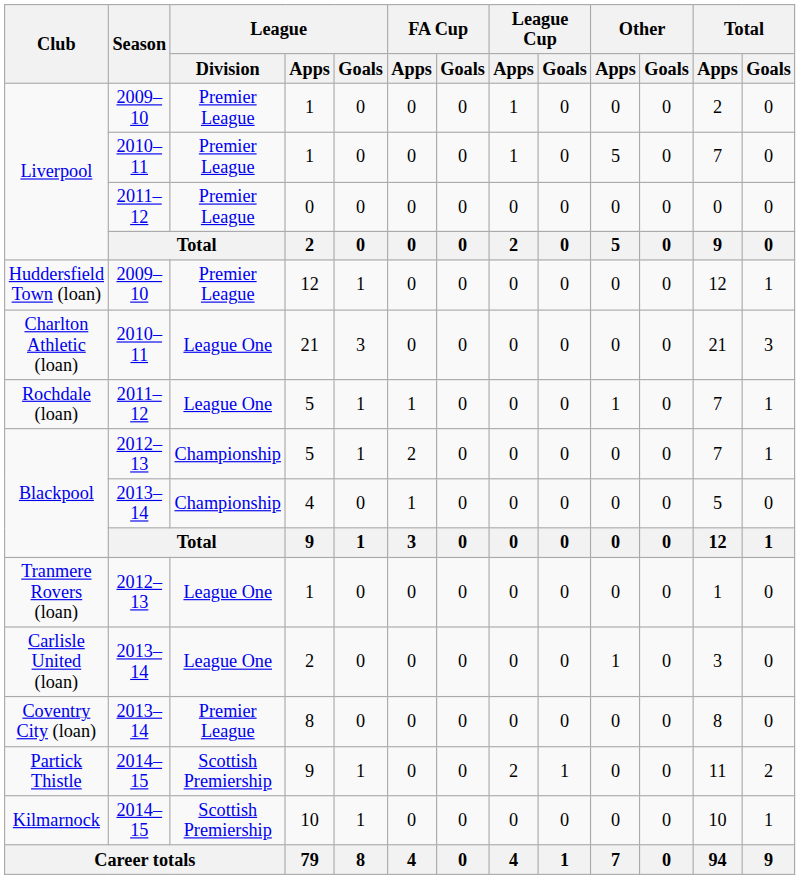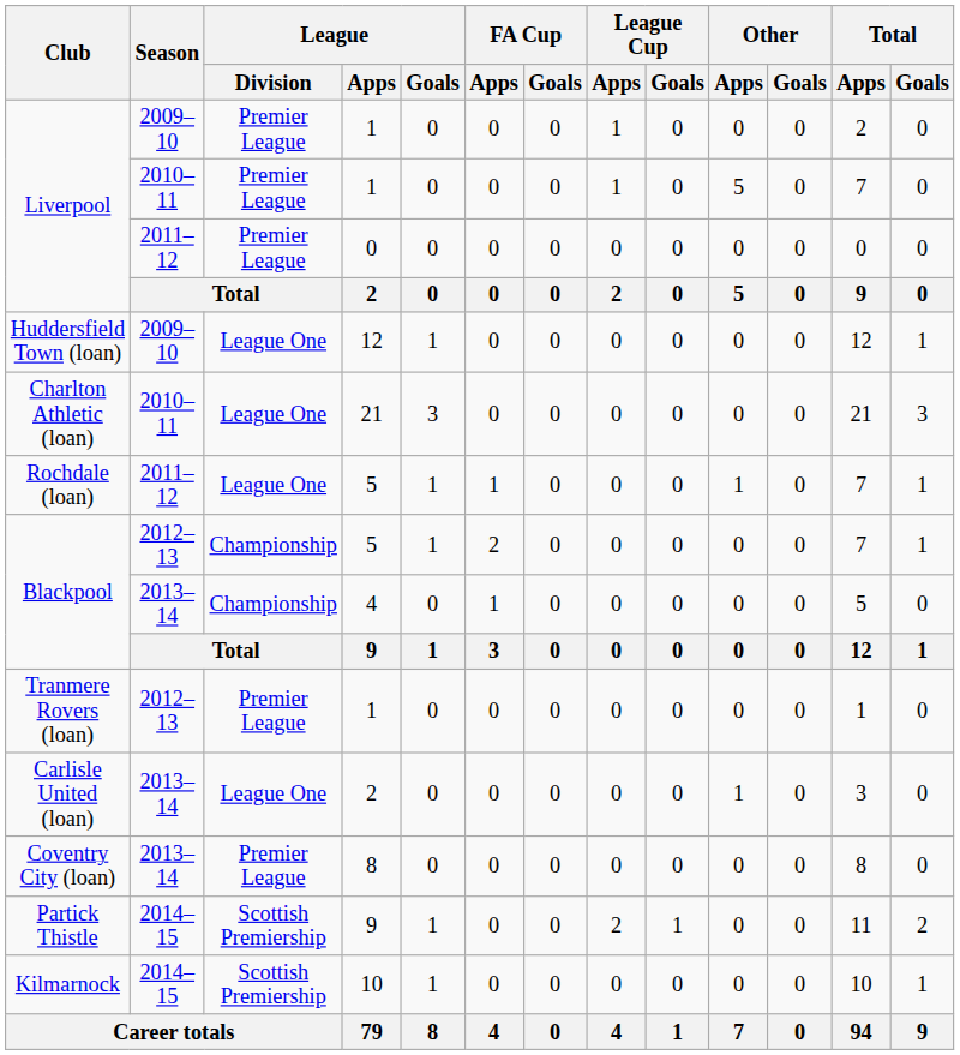Huddersfield Town (loan) | League / Division: Premier League -> League One
Tranmere Rovers (loan) | League / Division: League One -> Premier League
